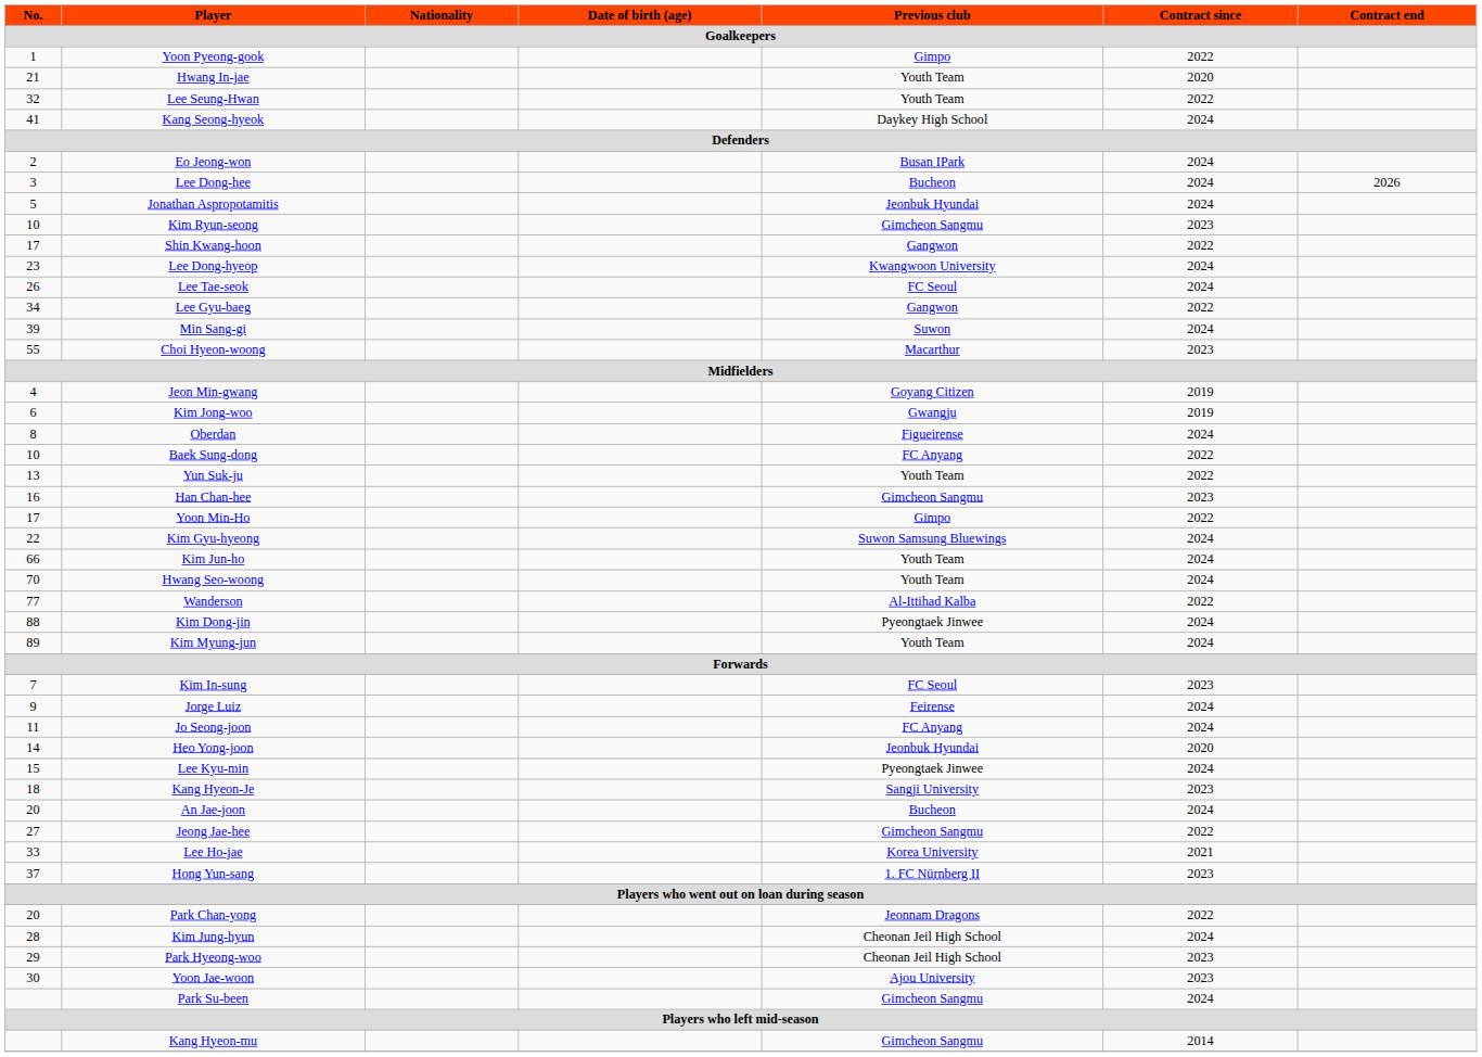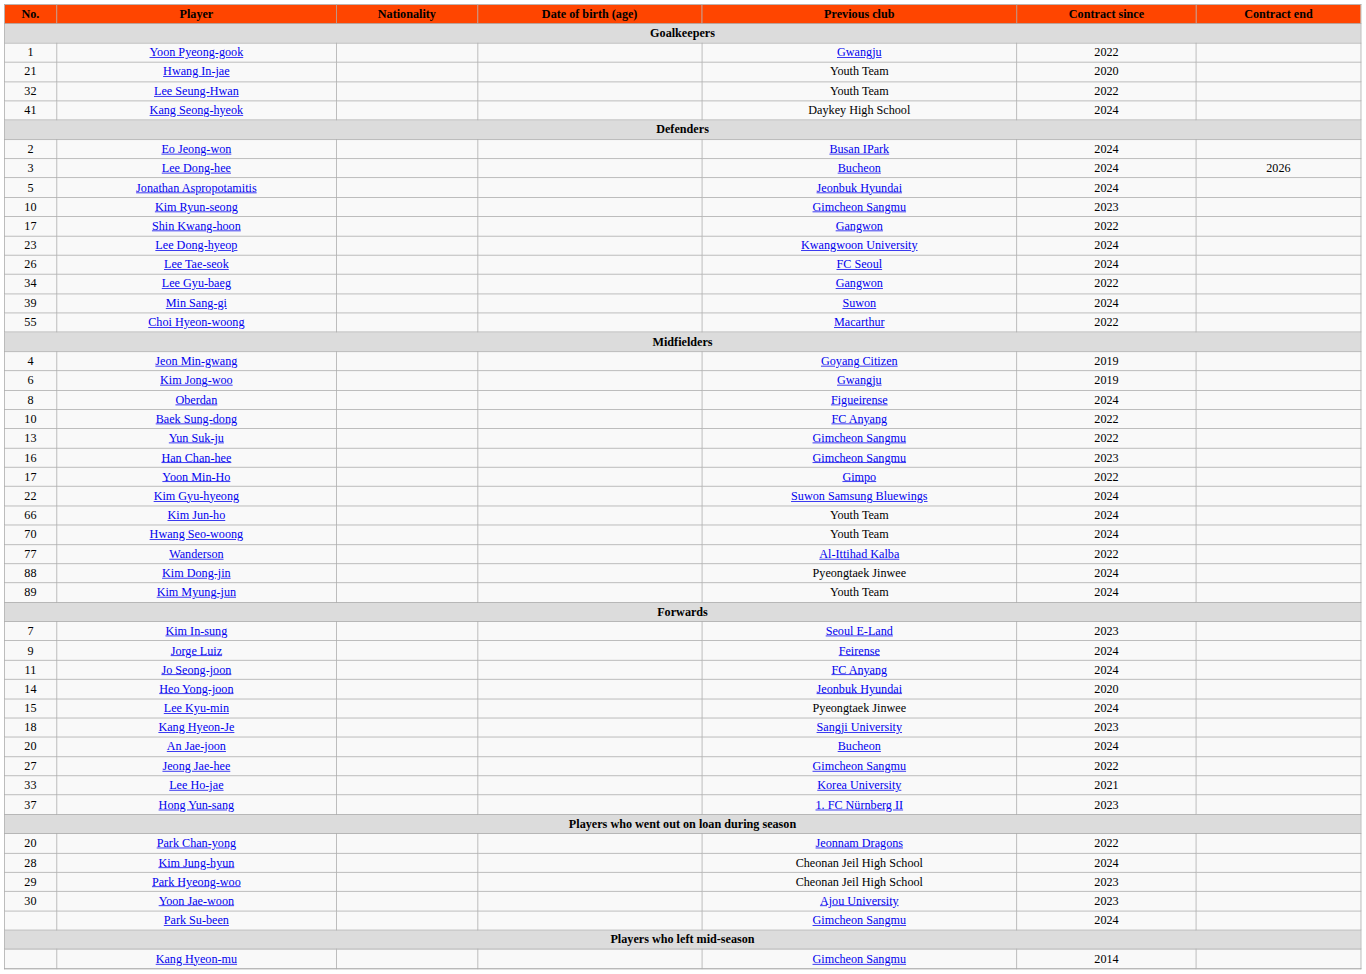Yoon Pyeong-gook | Previous club: Gimpo -> Gwangju
Choi Hyeon-woong | Contract since: 2023 -> 2022
Yun Suk-ju | Previous club: Youth Team -> Gimcheon Sangmu
Kim In-sung | Previous club: FC Seoul -> Seoul E-Land
